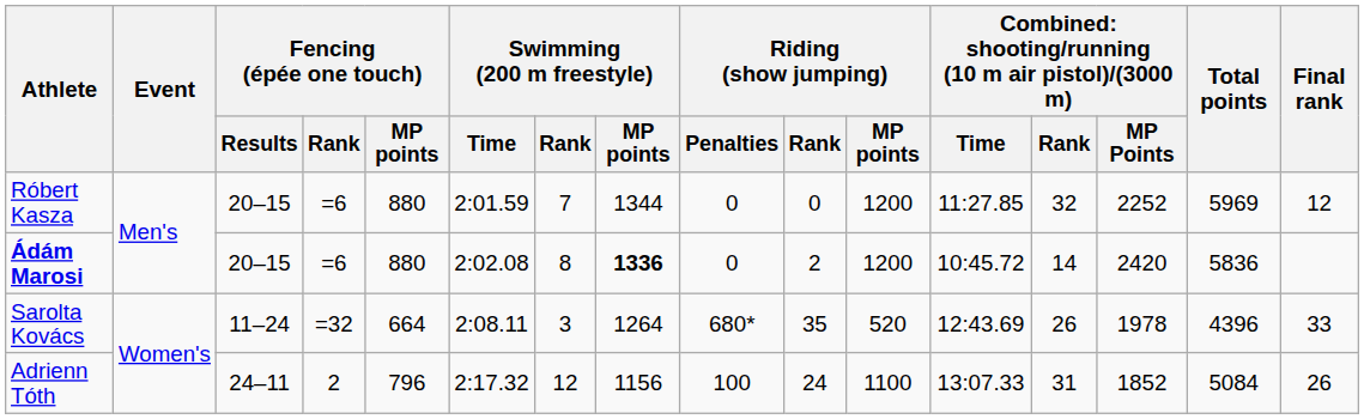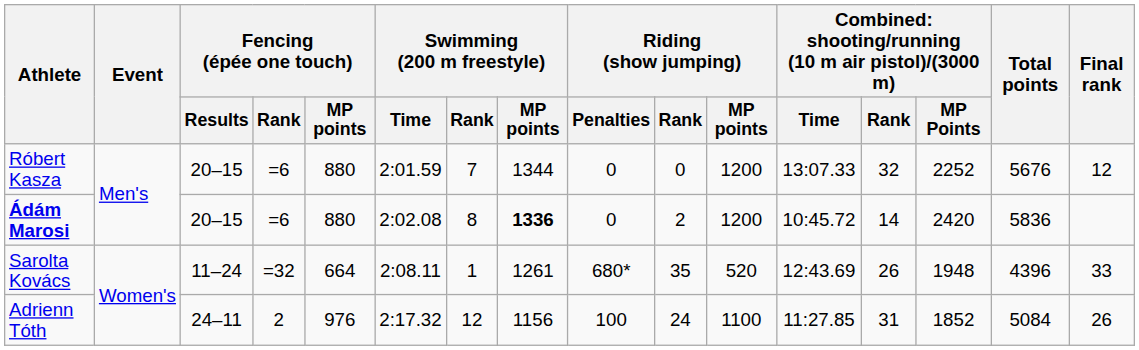Róbert Kasza | column 12: 11:27.85 -> 13:07.33
Róbert Kasza | Total points: 5969 -> 5676
Sarolta Kovács | Swimming (200 m freestyle) / Rank: 3 -> 1
Sarolta Kovács | Swimming (200 m freestyle) / MP points: 1264 -> 1261
Sarolta Kovács | column 14: 1978 -> 1948
Adrienn Tóth | Fencing (épée one touch) / MP points: 796 -> 976
Adrienn Tóth | column 12: 13:07.33 -> 11:27.85
